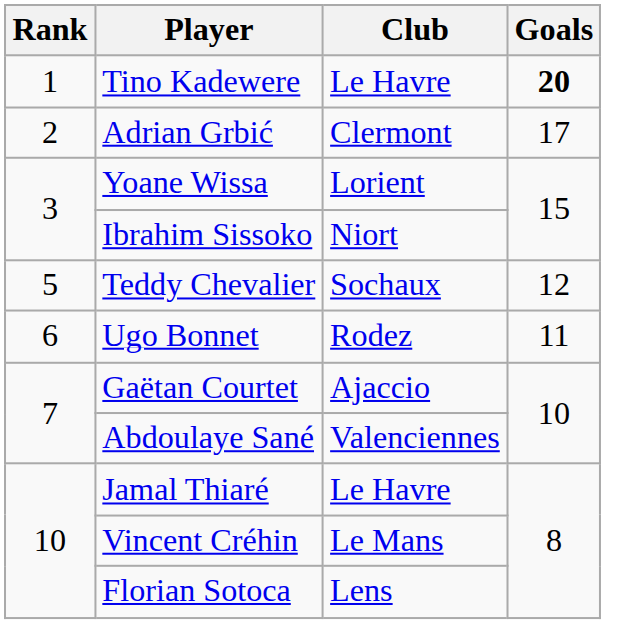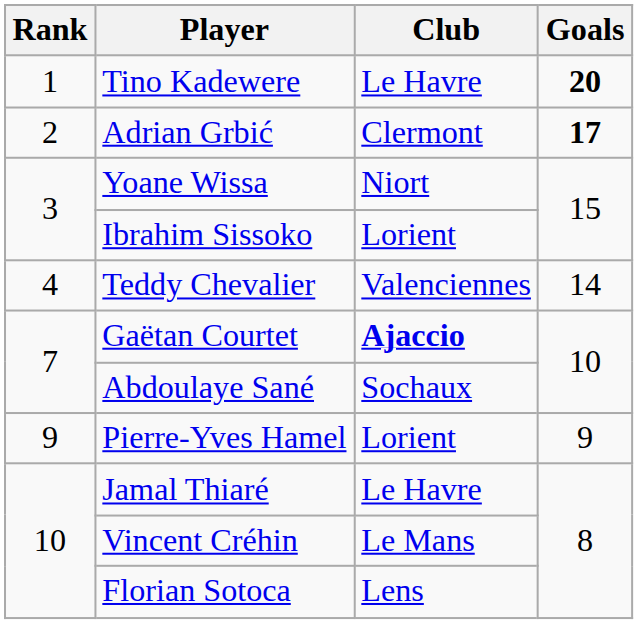Adrian Grbić | Goals: normal -> bold
Yoane Wissa | Club: Lorient -> Niort
Ibrahim Sissoko | Club: Niort -> Lorient
Teddy Chevalier | Rank: 5 -> 4
Teddy Chevalier | Club: Sochaux -> Valenciennes
Teddy Chevalier | Goals: 12 -> 14
- row: 6 | Ugo Bonnet | Rodez | 11
Gaëtan Courtet | Club: normal -> bold
Abdoulaye Sané | Club: Valenciennes -> Sochaux
+ row: 9 | Pierre-Yves Hamel | Lorient | 9
